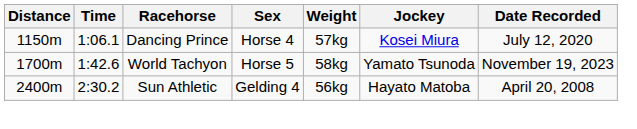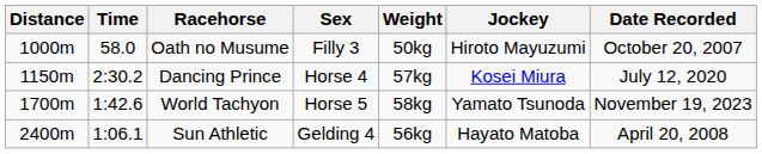+ row: 1000m | 58.0 | Oath no Musume | Filly 3 | 50kg | Hiroto Mayuzumi | October 20, 2007
Dancing Prince | Time: 1:06.1 -> 2:30.2
Sun Athletic | Time: 2:30.2 -> 1:06.1
